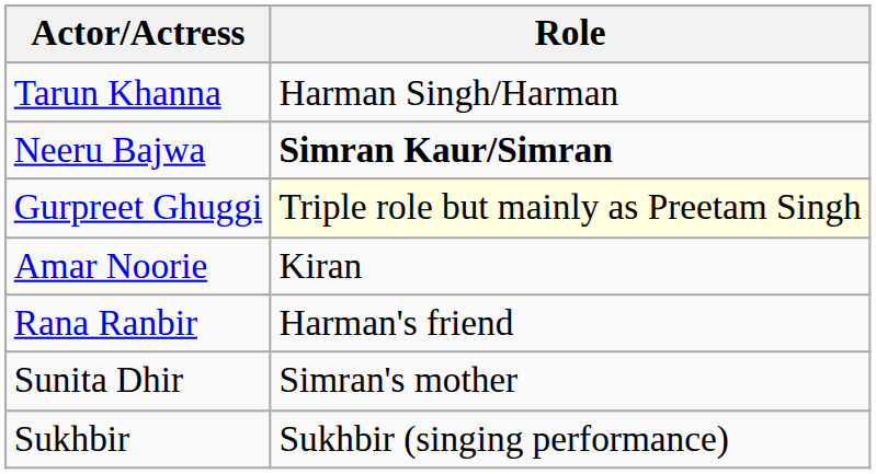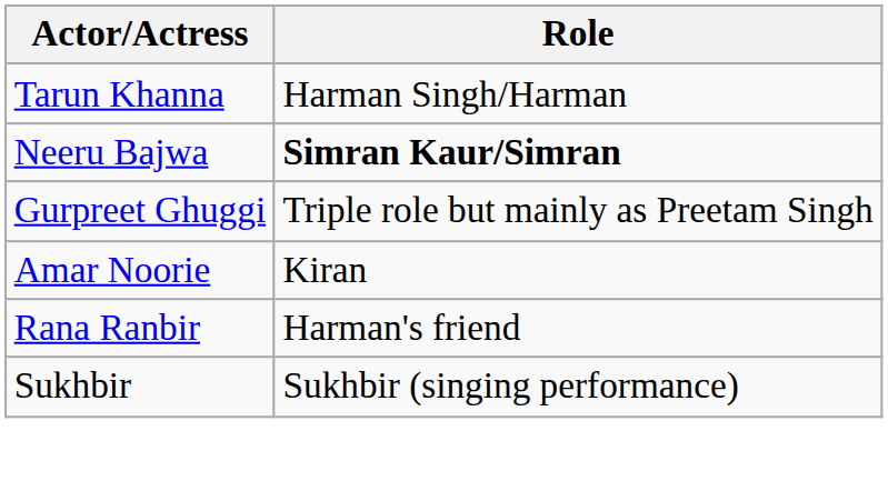Gurpreet Ghuggi | Role: lightyellow background -> no background
- row: Sunita Dhir | Simran's mother
